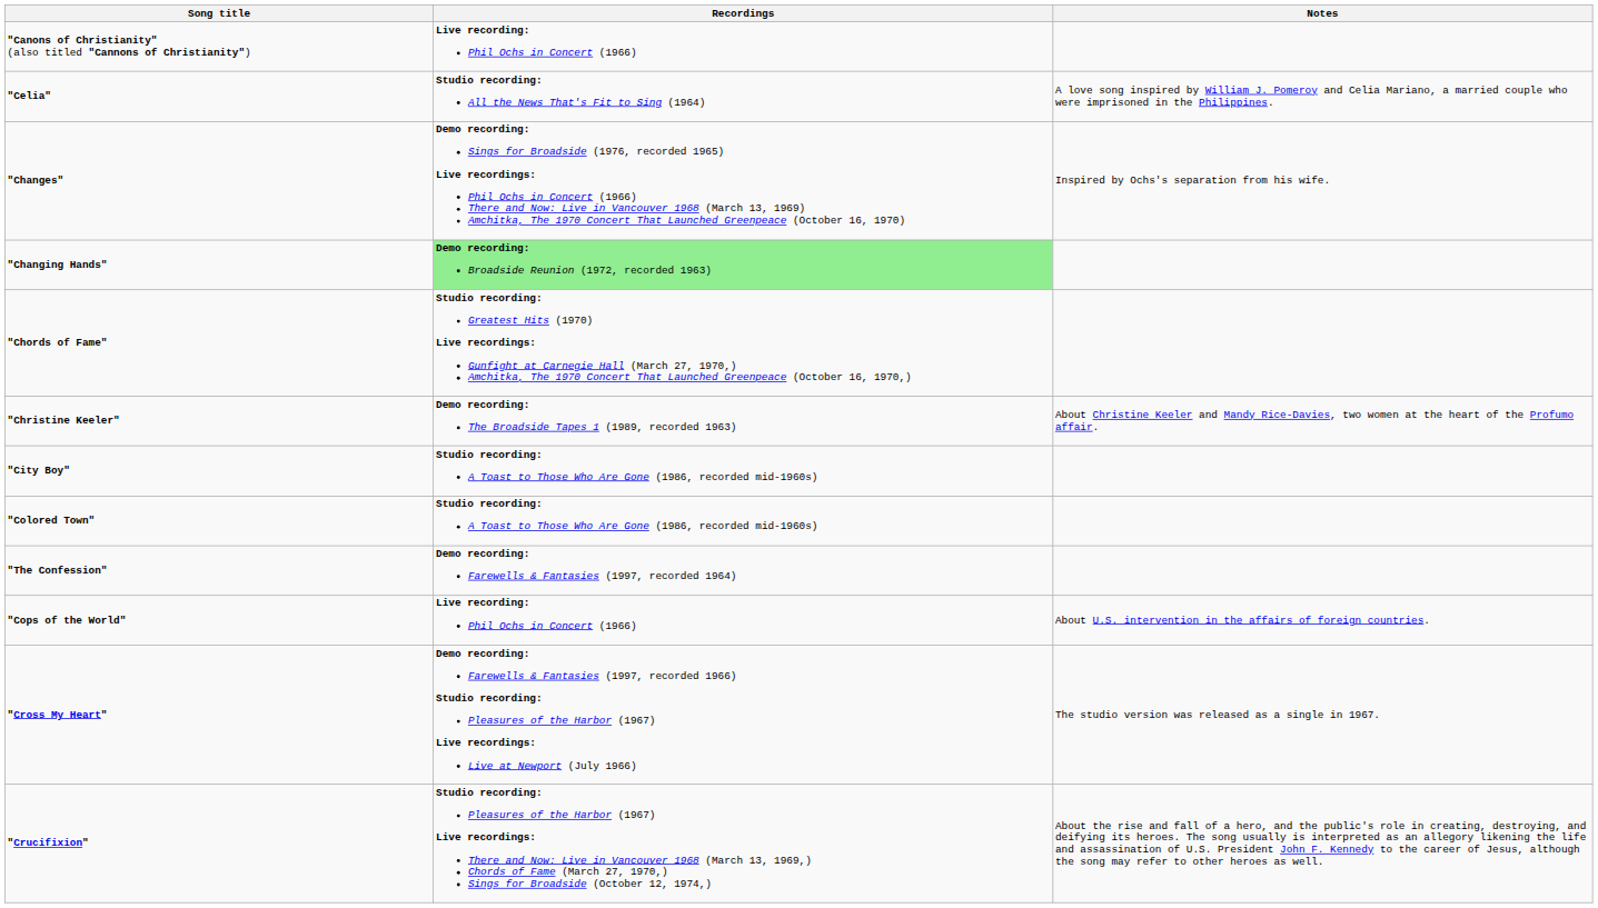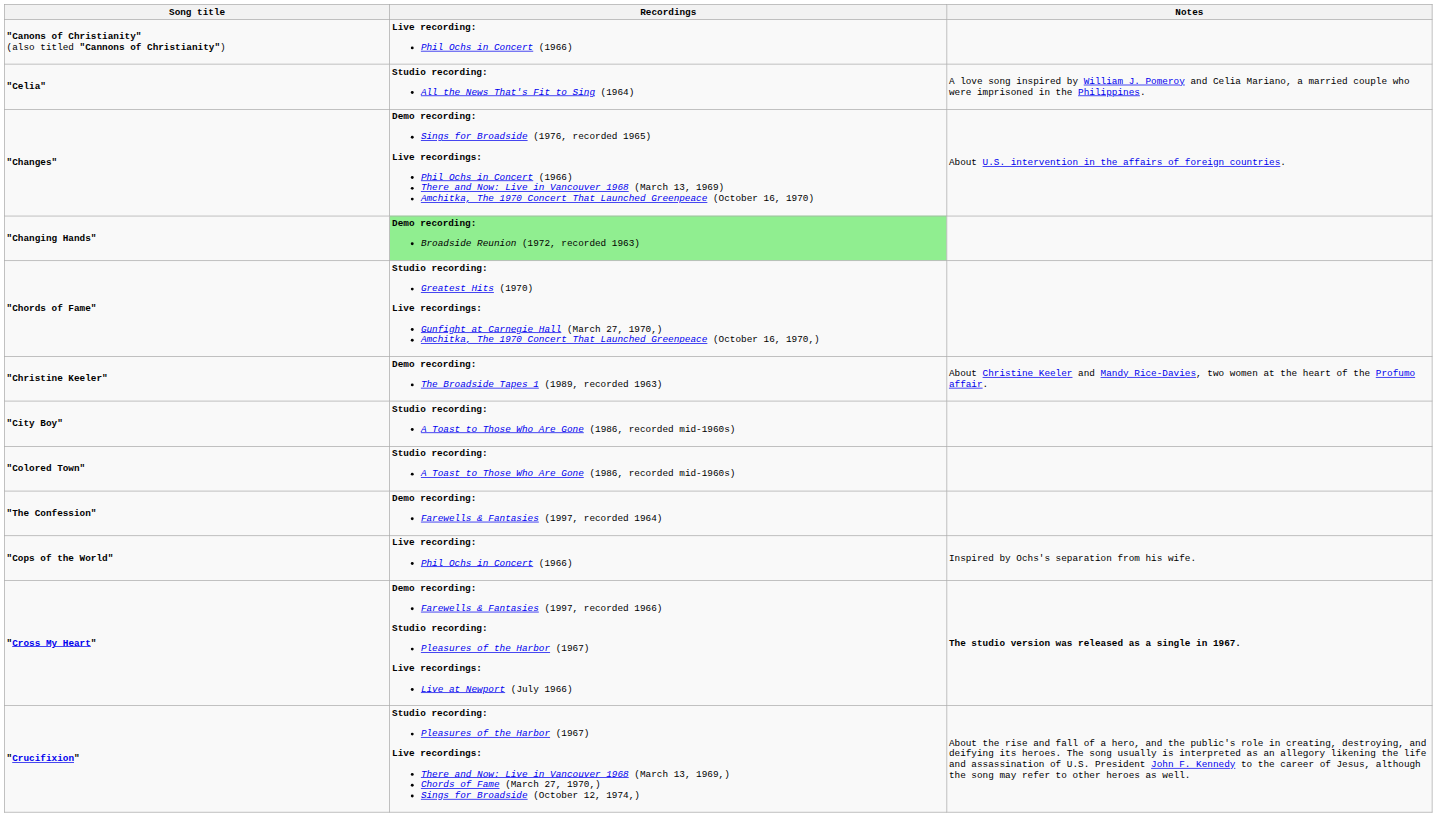"Changes" | Notes: Inspired by Ochs's separation from his wife. -> About U.S. intervention in the affairs of foreign countries.
"Cops of the World" | Notes: About U.S. intervention in the affairs of foreign countries. -> Inspired by Ochs's separation from his wife.
"Cross My Heart" | Notes: normal -> bold
